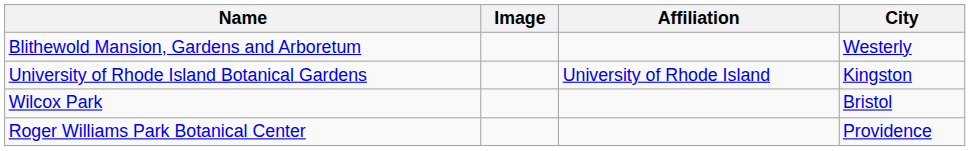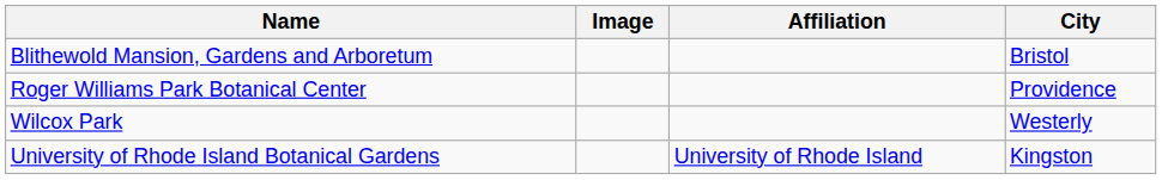Blithewold Mansion, Gardens and Arboretum | City: Westerly -> Bristol
rows swapped: University of Rhode Island Botanical Gardens <-> Roger Williams Park Botanical Center
Wilcox Park | City: Bristol -> Westerly
